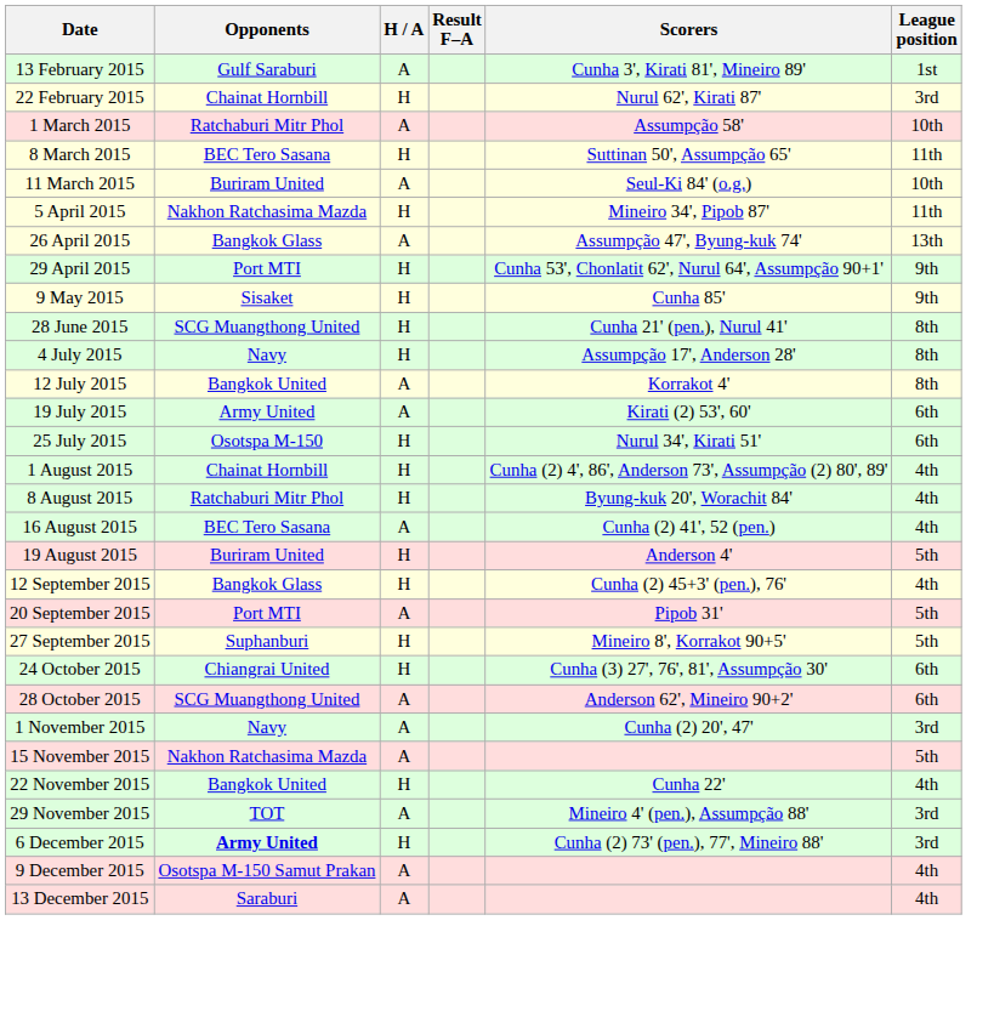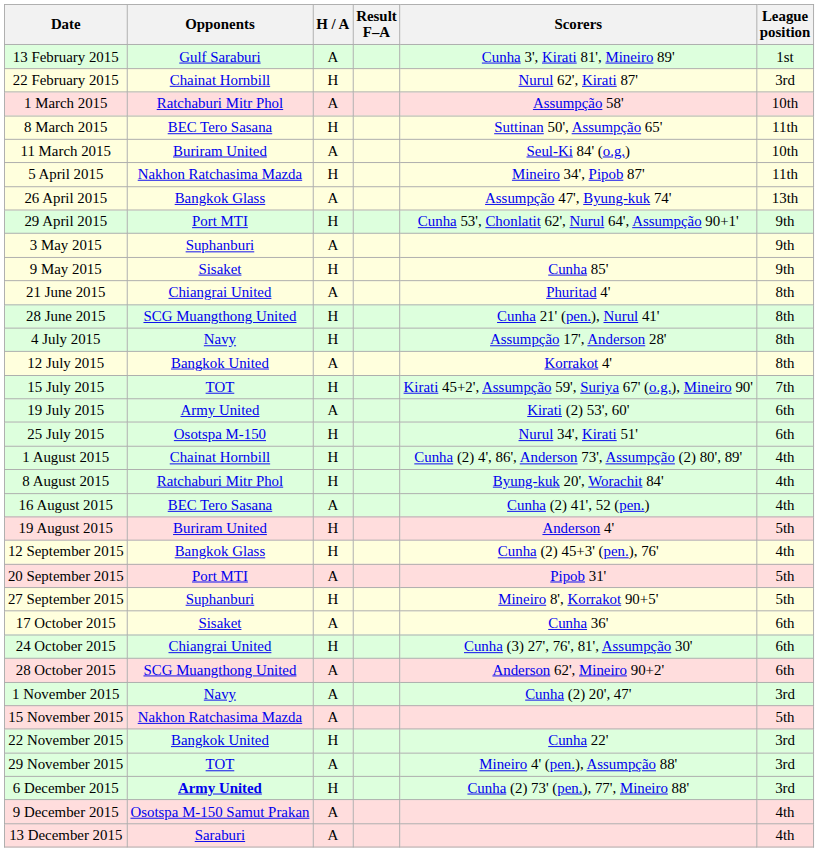+ row: 3 May 2015 | Suphanburi | A | 9th
+ row: 21 June 2015 | Chiangrai United | A | Phuritad 4' | 8th
+ row: 15 July 2015 | TOT | H | Kirati 45+2', Assumpção 59', Suriya 67' (o.g.), Mineiro 90' | 7th
+ row: 17 October 2015 | Sisaket | A | Cunha 36' | 6th
22 November 2015 | League position: 4th -> 3rd
